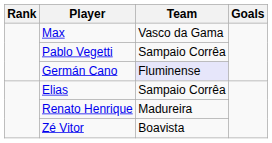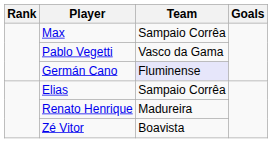Max | Team: Vasco da Gama -> Sampaio Corrêa
Pablo Vegetti | Team: Sampaio Corrêa -> Vasco da Gama
